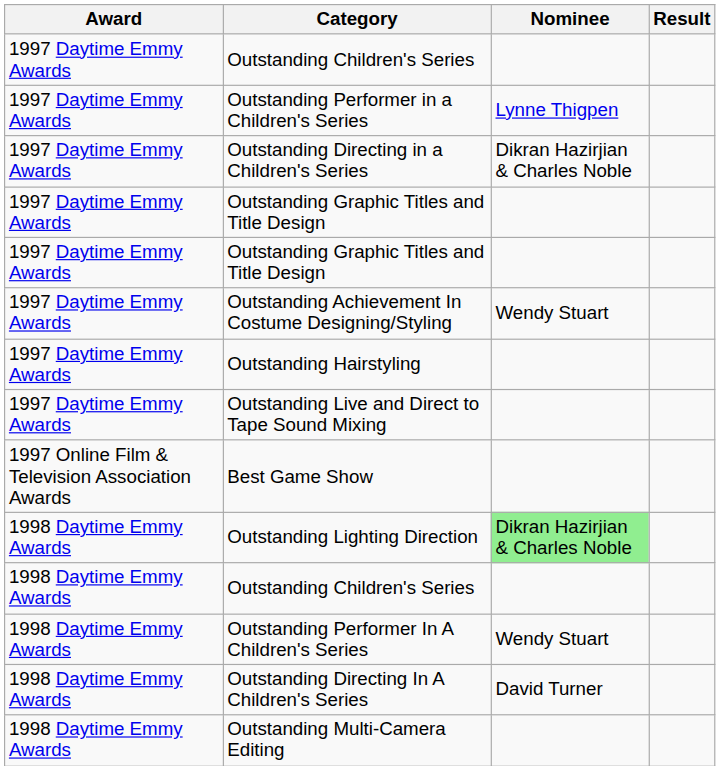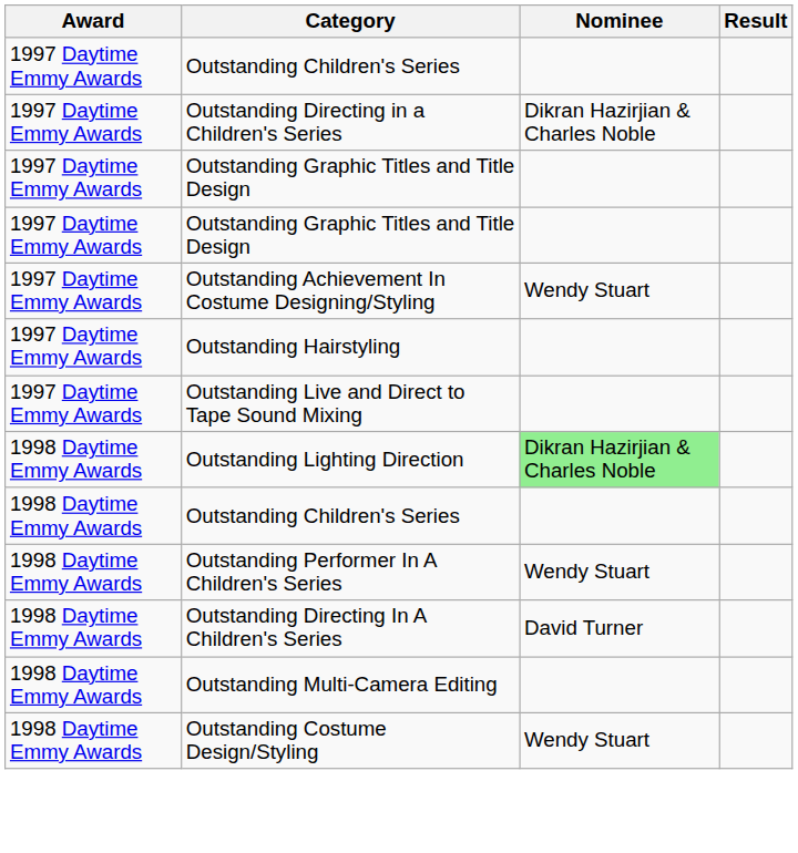- row: 1997 Daytime Emmy Awards | Outstanding Performer in a Children's Series | Lynne Thigpen
- row: 1997 Online Film & Television Association Awards | Best Game Show
+ row: 1998 Daytime Emmy Awards | Outstanding Costume Design/Styling | Wendy Stuart
